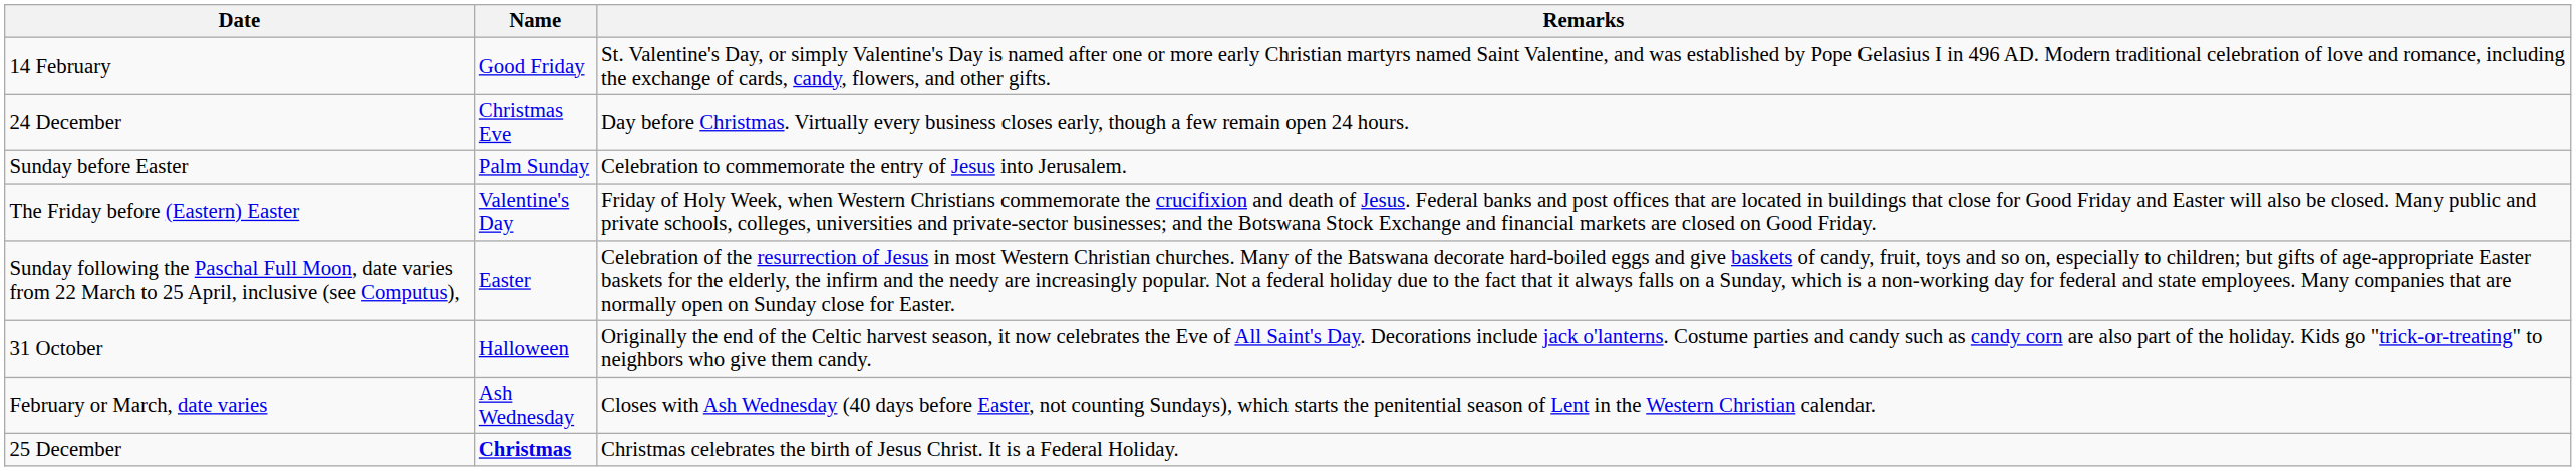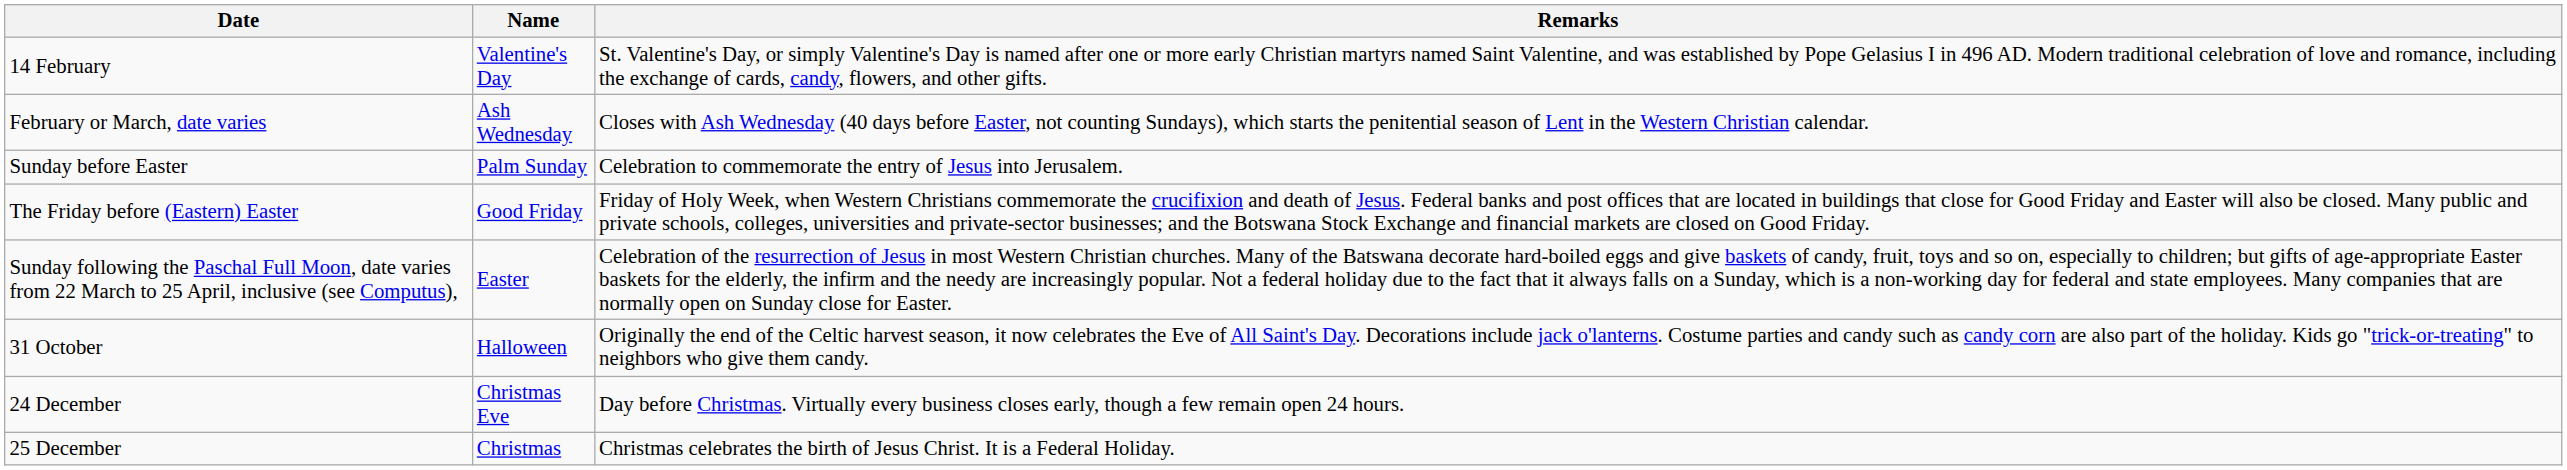14 February | Name: Good Friday -> Valentine's Day
rows swapped: February or March, date varies <-> 24 December
The Friday before (Eastern) Easter | Name: Valentine's Day -> Good Friday
25 December | Name: bold -> normal
